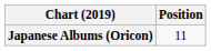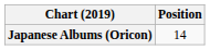Japanese Albums (Oricon) | Position: 11 -> 14
